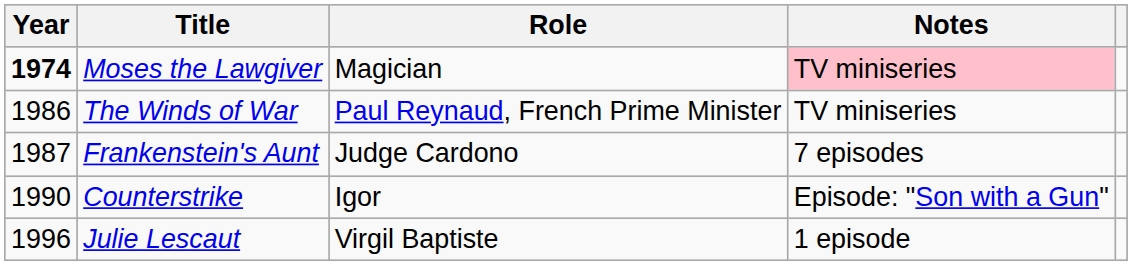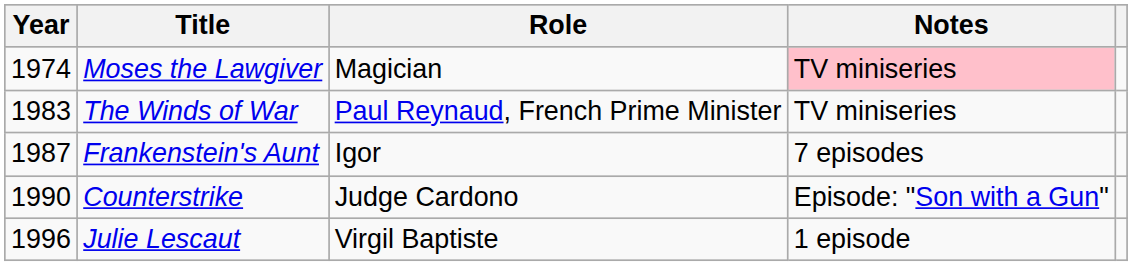Moses the Lawgiver | Year: bold -> normal
The Winds of War | Year: 1986 -> 1983
Frankenstein's Aunt | Role: Judge Cardono -> Igor
Counterstrike | Role: Igor -> Judge Cardono
